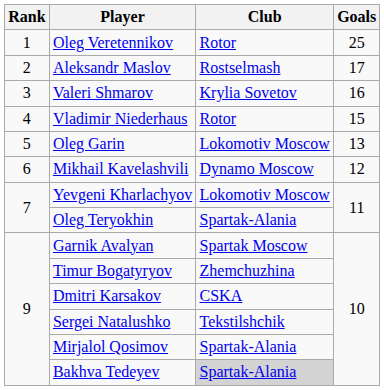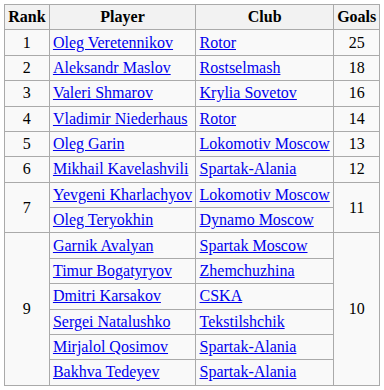Aleksandr Maslov | Goals: 17 -> 18
Vladimir Niederhaus | Goals: 15 -> 14
Mikhail Kavelashvili | Club: Dynamo Moscow -> Spartak-Alania
Oleg Teryokhin | Club: Spartak-Alania -> Dynamo Moscow
Bakhva Tedeyev | Club: lightgrey background -> no background
